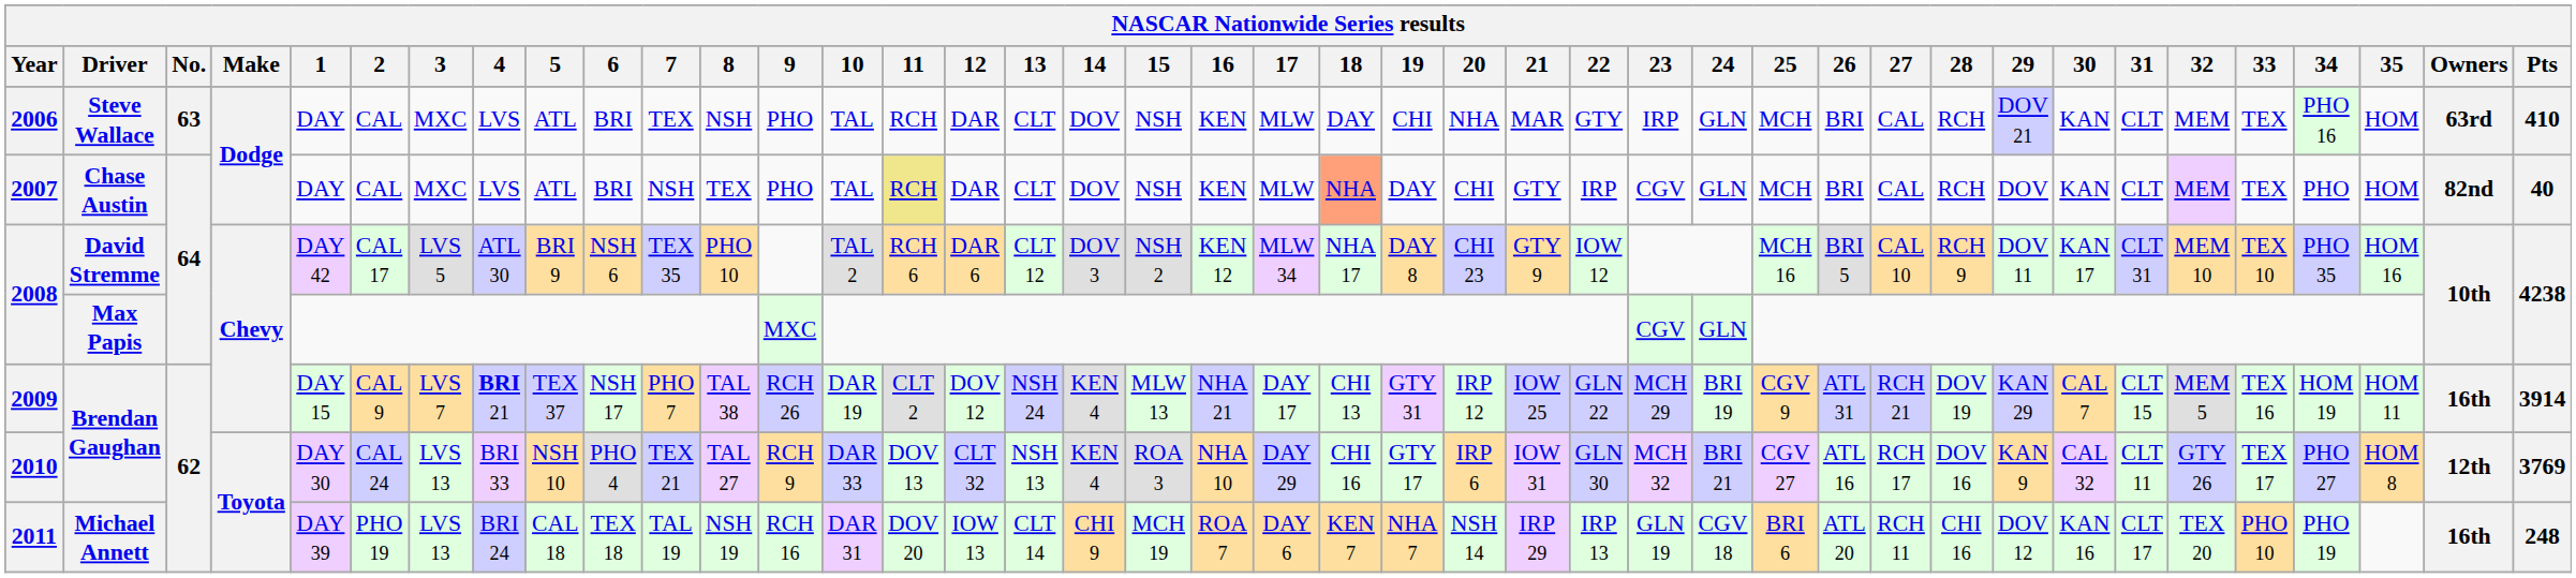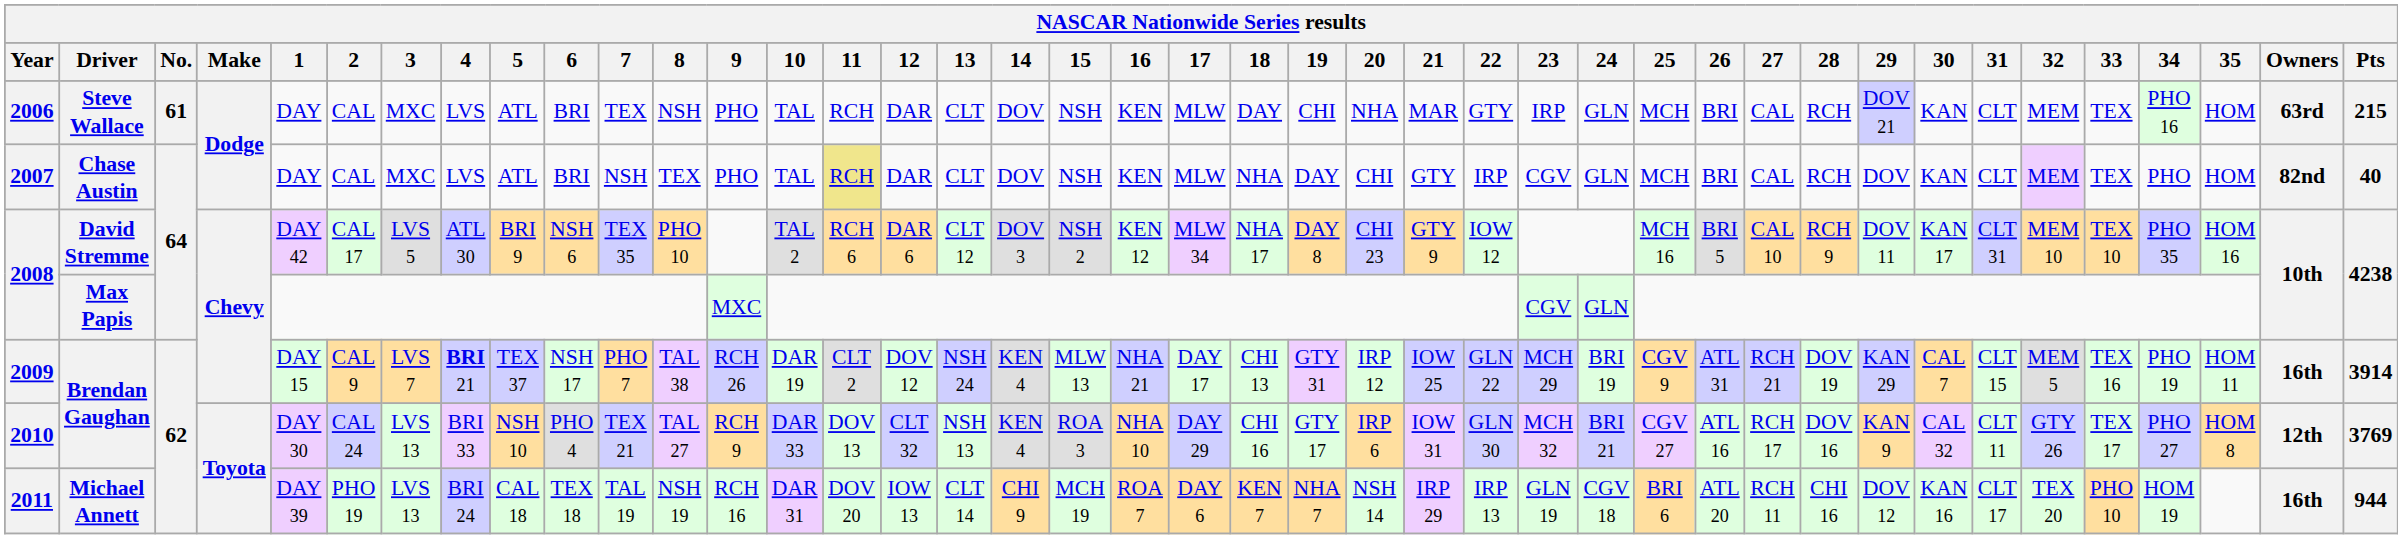2006 | No.: 63 -> 61
2006 | Pts: 410 -> 215
2007 | 18: lightsalmon background -> no background
2009 | 34: HOM 19 -> PHO 19
2011 | 34: PHO 19 -> HOM 19
2011 | Pts: 248 -> 944
